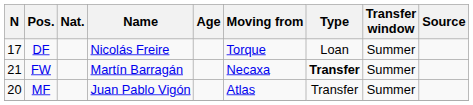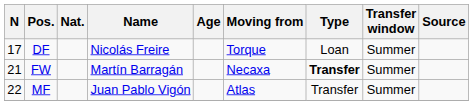MF | N: 20 -> 22
